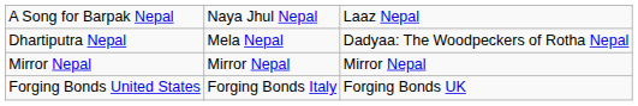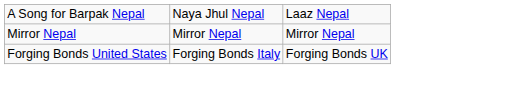- row: Dhartiputra Nepal | Mela Nepal | Dadyaa: The Woodpeckers of Rotha Nepal
